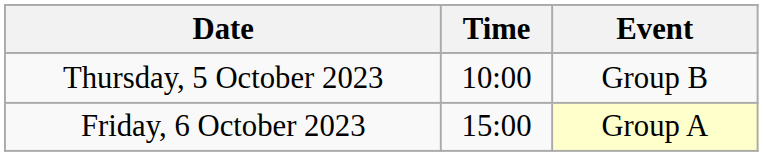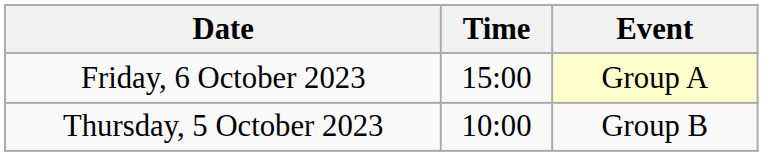rows swapped: Thursday, 5 October 2023 <-> Friday, 6 October 2023
